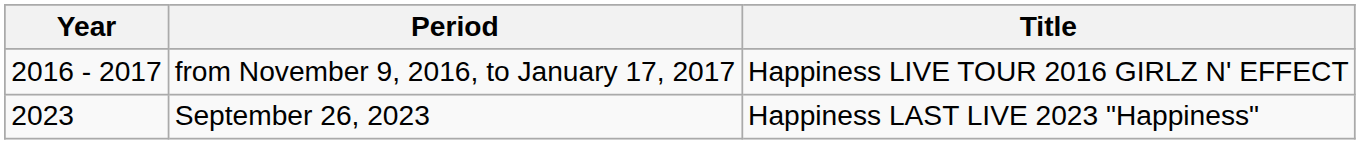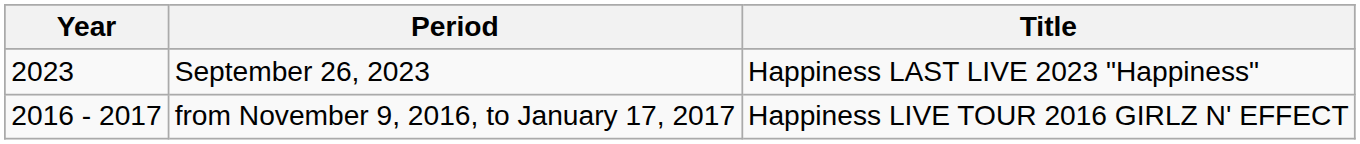rows swapped: from November 9, 2016, to January 17, 2017 <-> September 26, 2023
